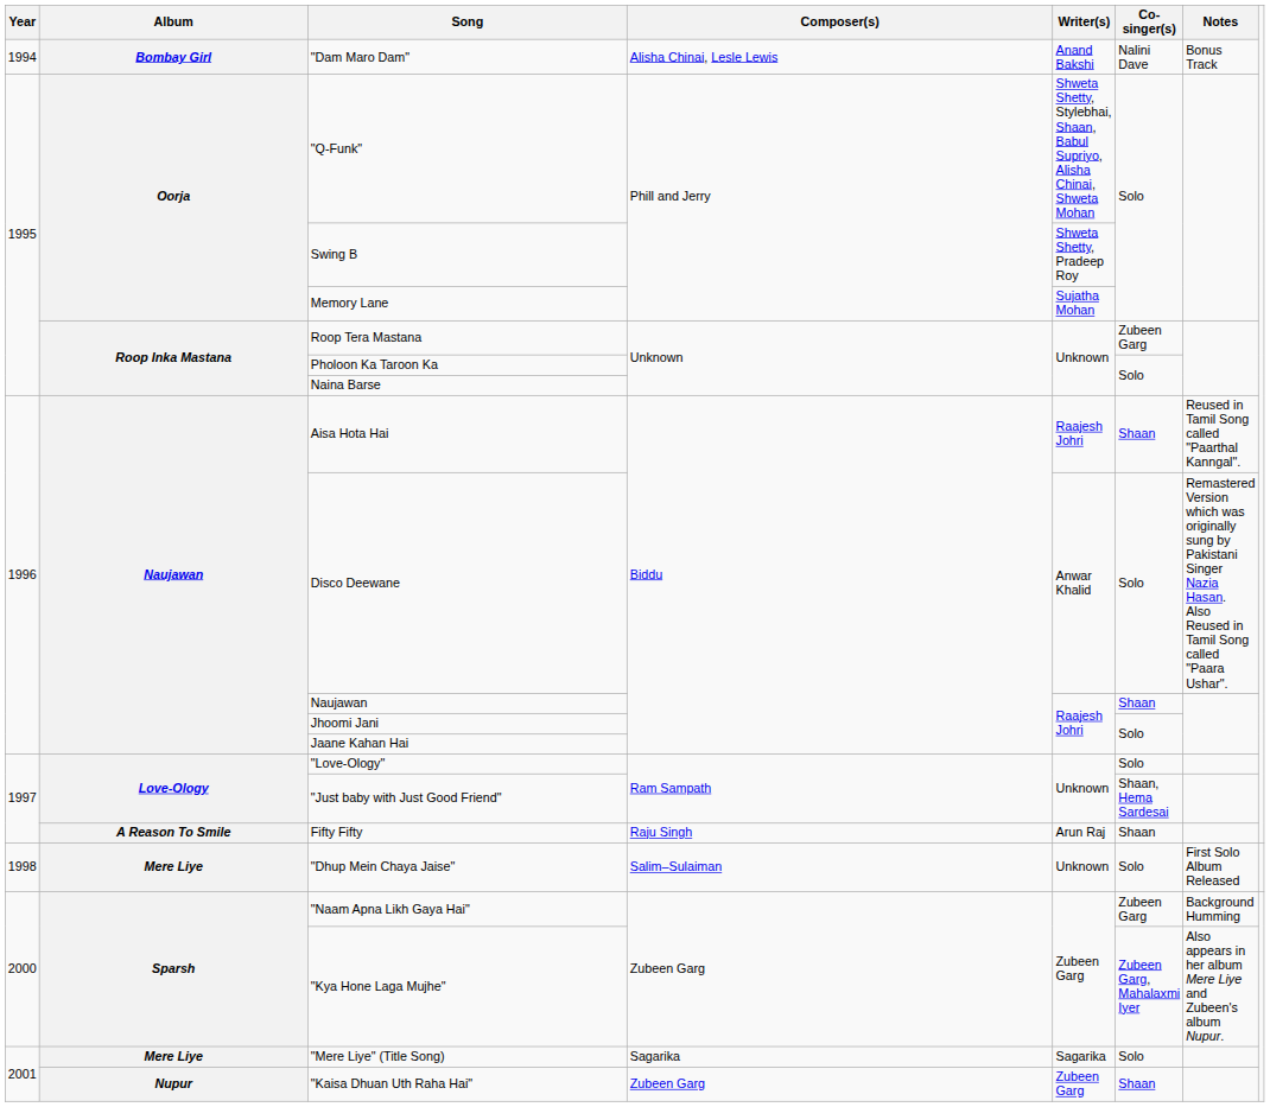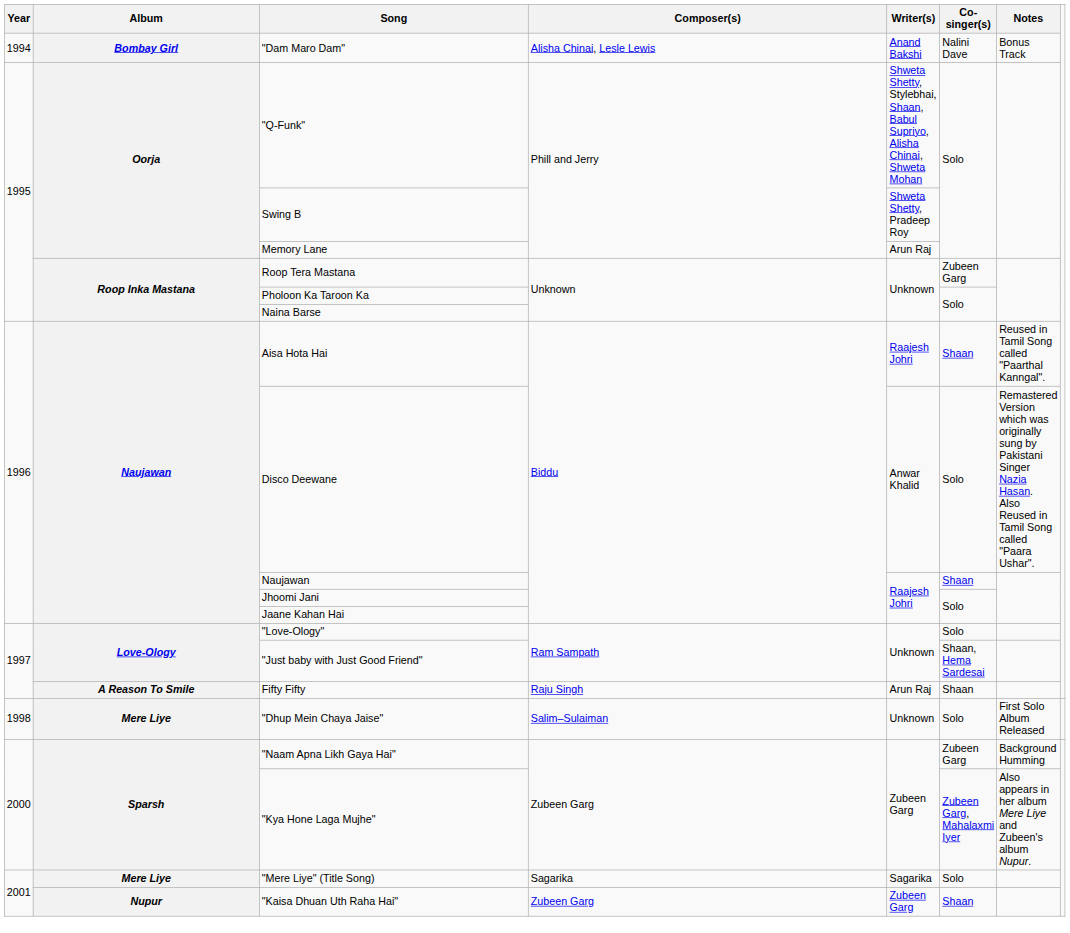Memory Lane | Writer(s): Sujatha Mohan -> Arun Raj
